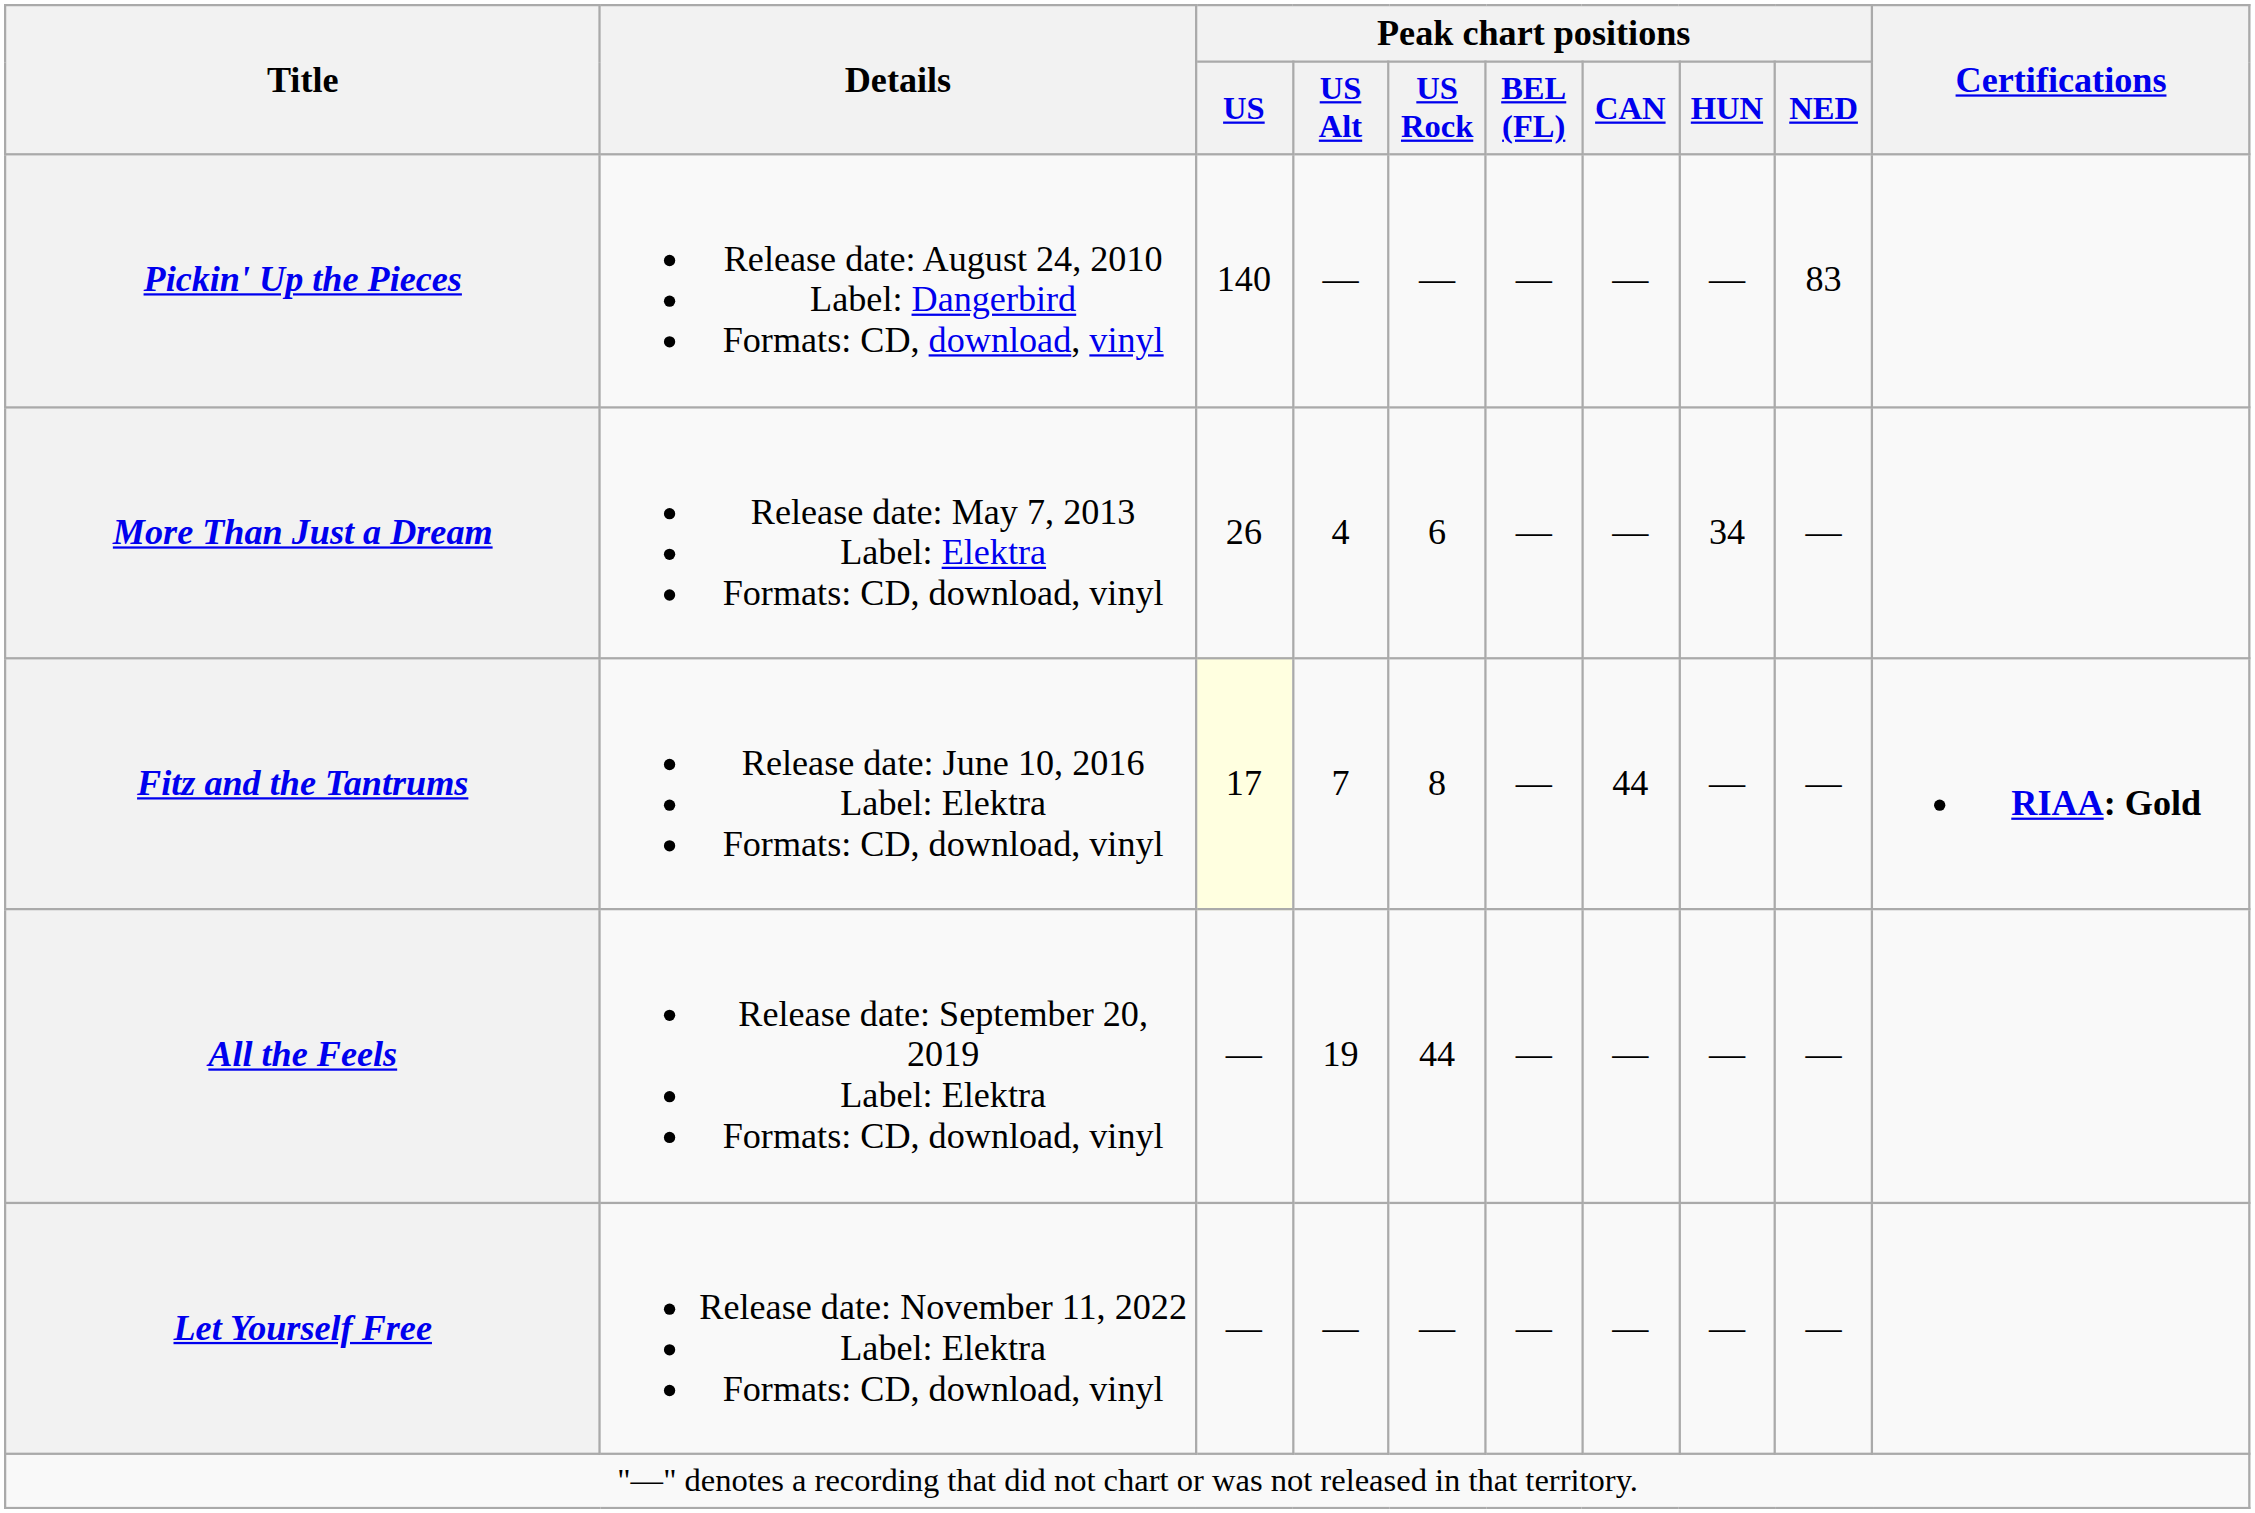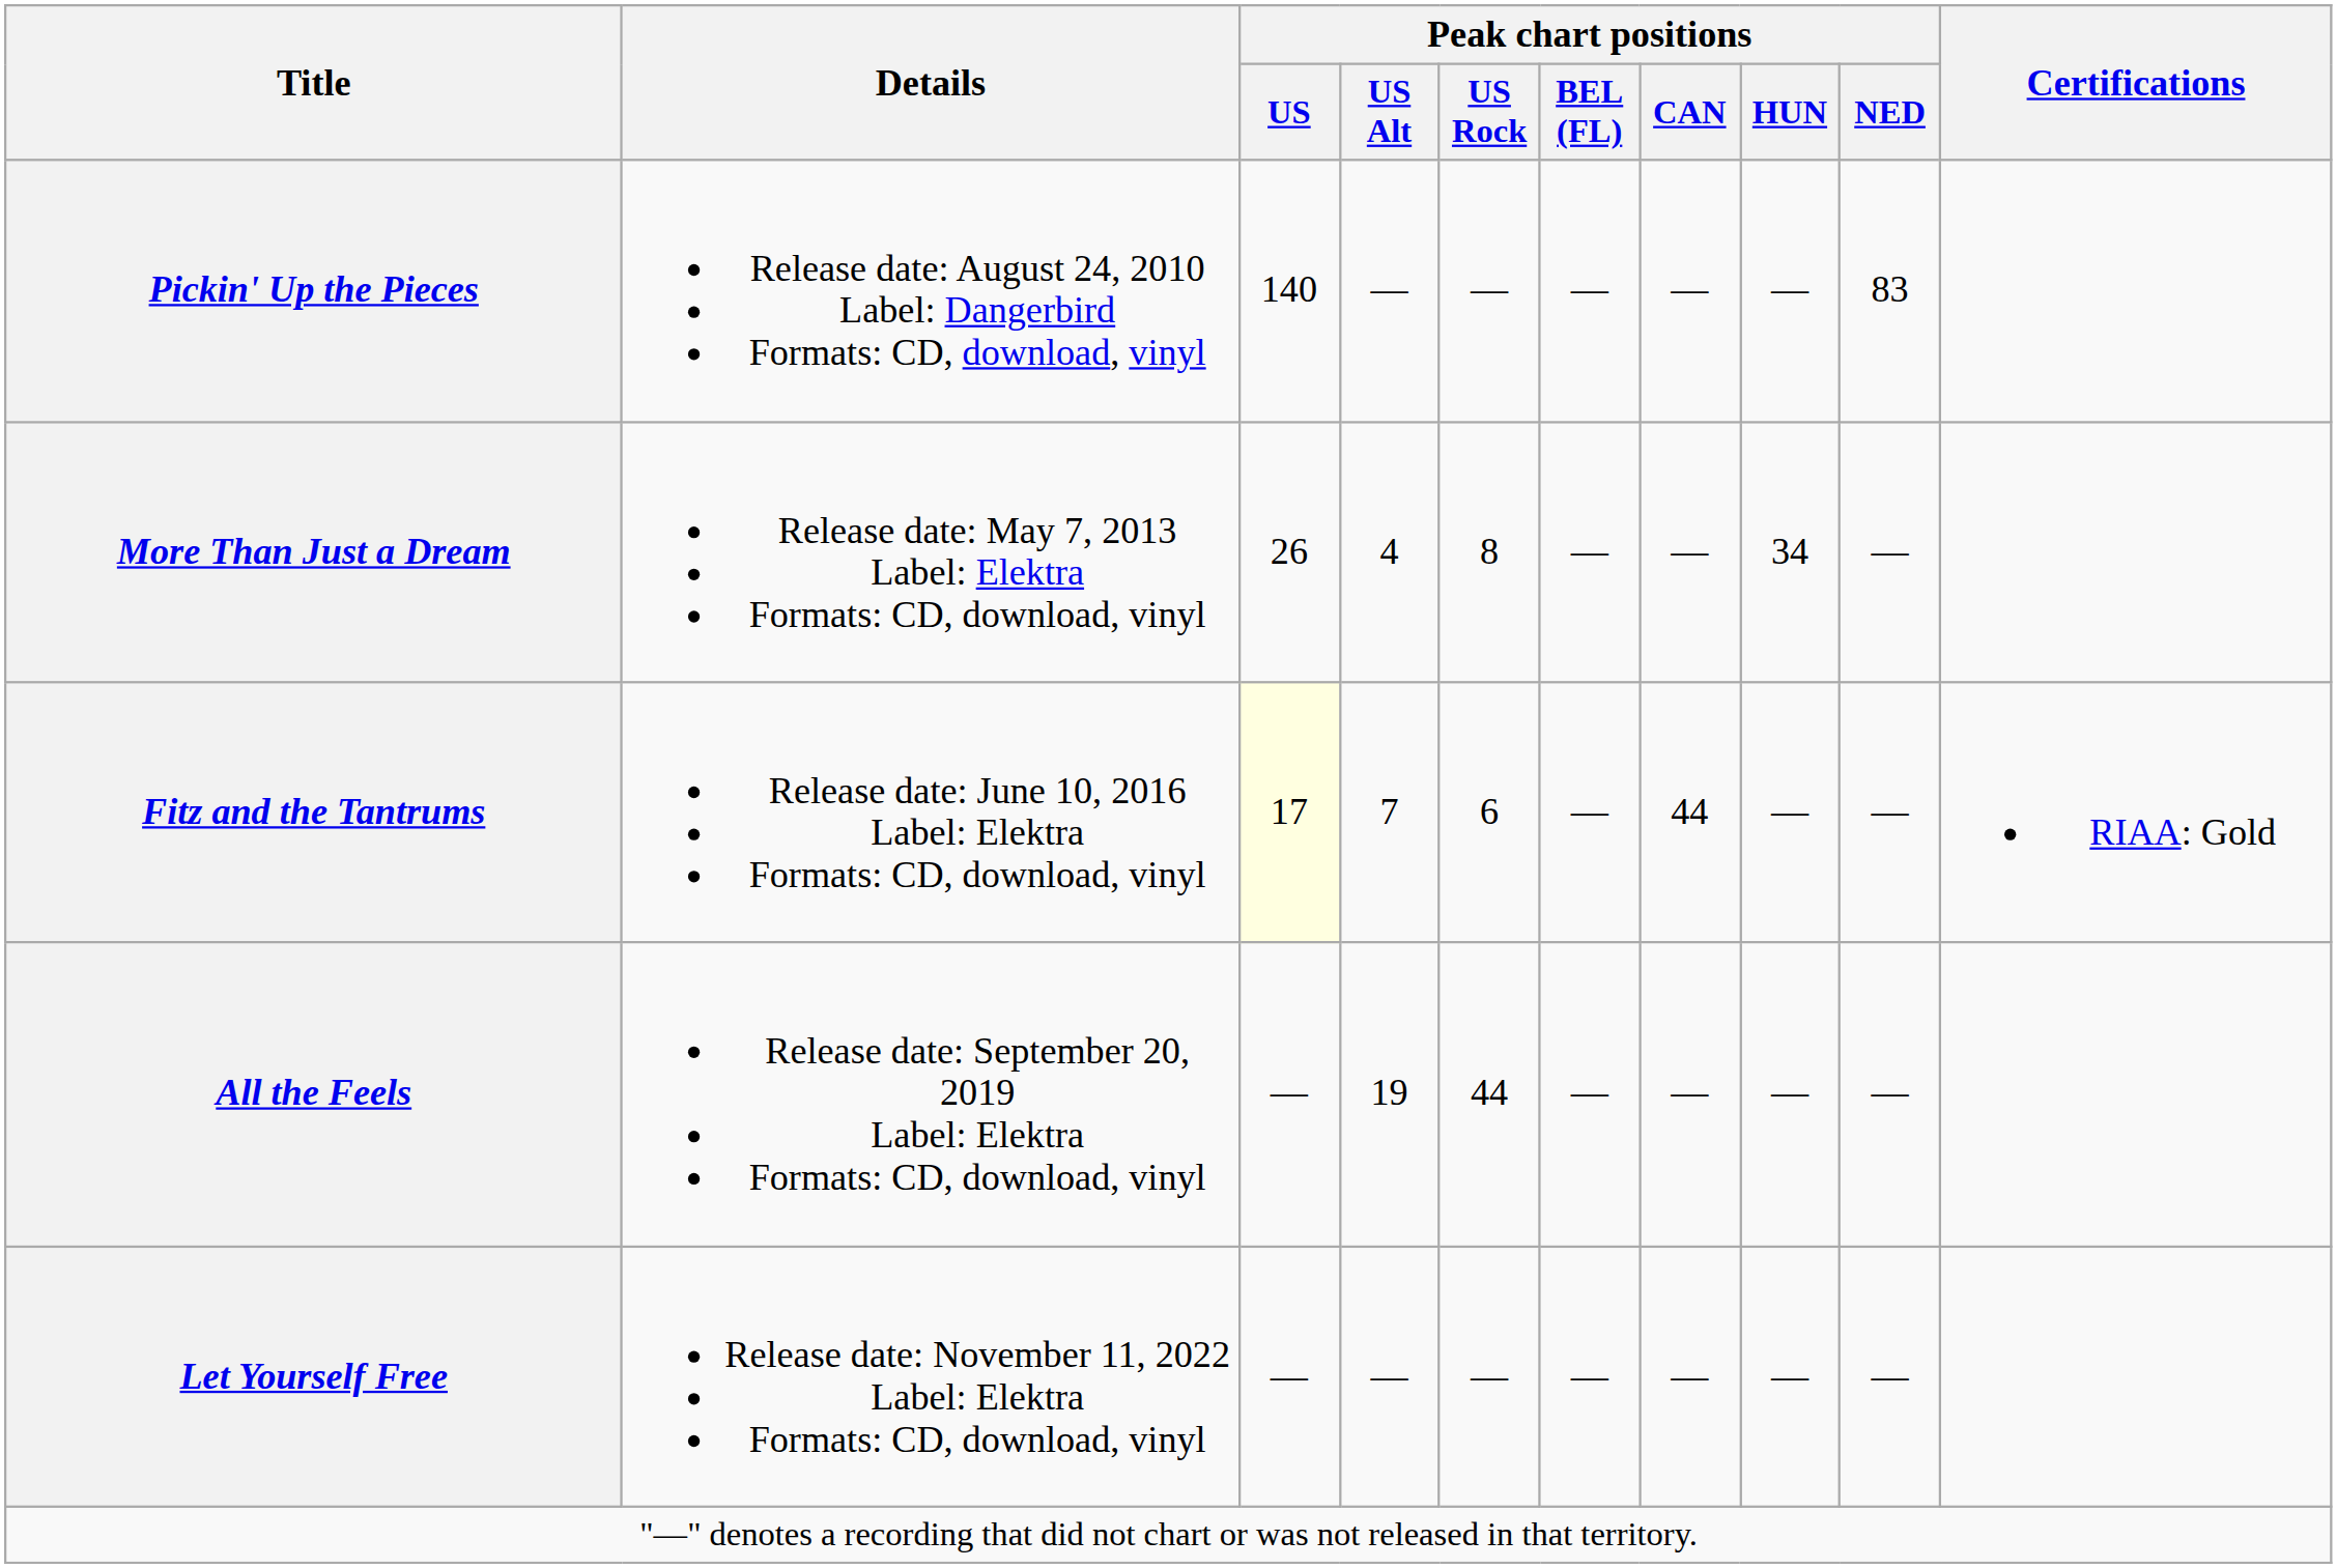More Than Just a Dream | Peak chart positions / US Rock: 6 -> 8
Fitz and the Tantrums | Peak chart positions / US Rock: 8 -> 6
Fitz and the Tantrums | Certifications: bold -> normal
